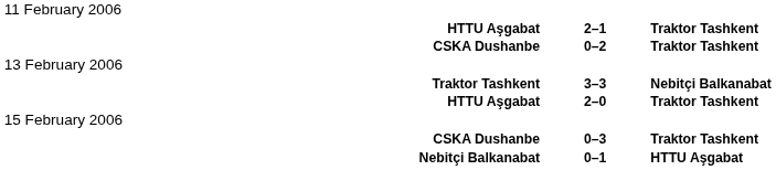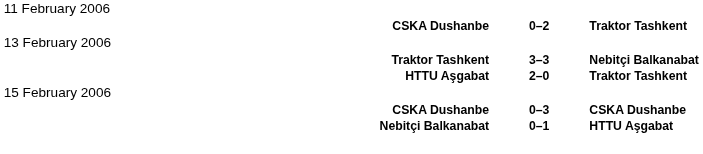- row: HTTU Aşgabat | 2–1 | Traktor Tashkent
CSKA Dushanbe / 0–3 | column 3: Traktor Tashkent -> CSKA Dushanbe
